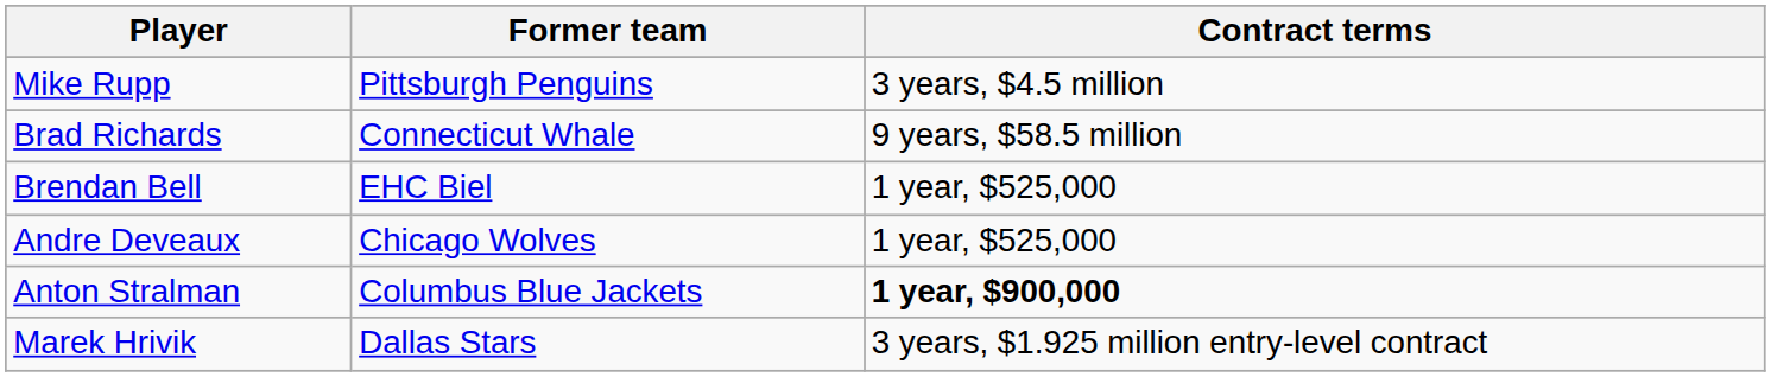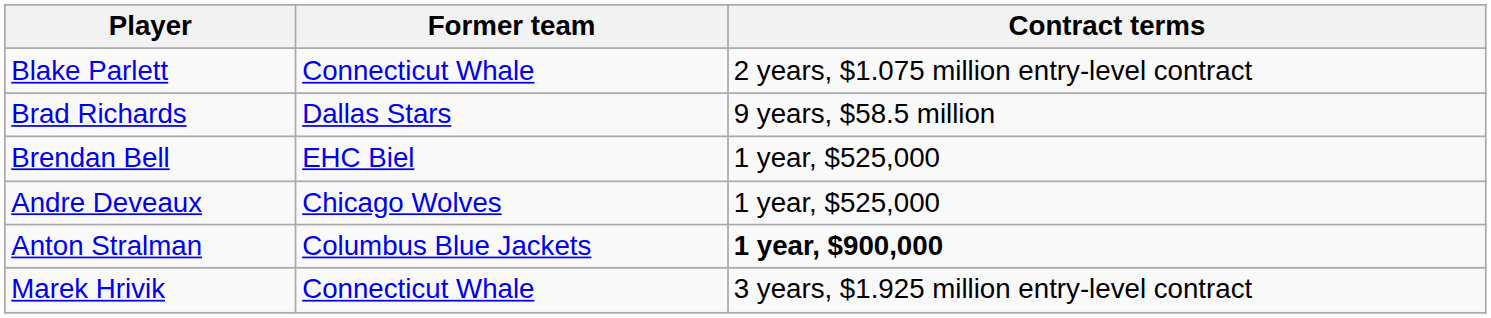+ row: Blake Parlett | Connecticut Whale | 2 years, $1.075 million entry-level contract
- row: Mike Rupp | Pittsburgh Penguins | 3 years, $4.5 million
Brad Richards | Former team: Connecticut Whale -> Dallas Stars
Marek Hrivik | Former team: Dallas Stars -> Connecticut Whale
